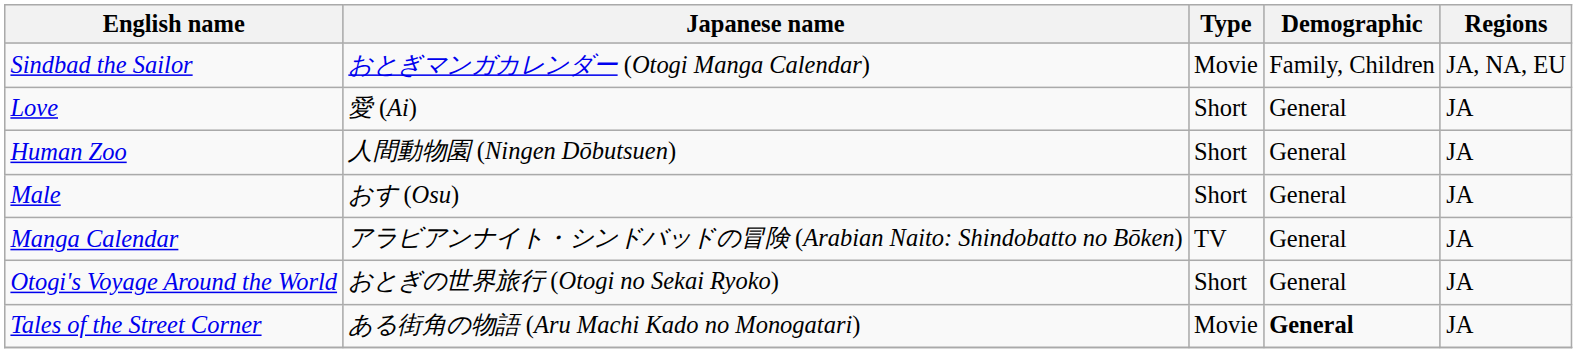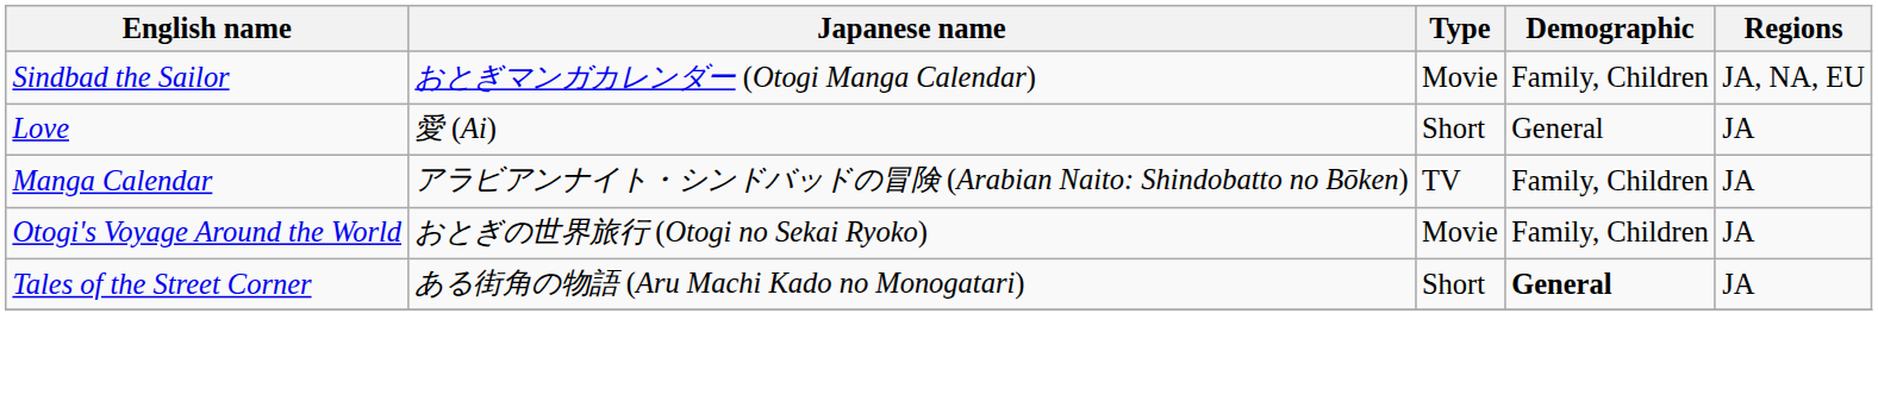- row: Human Zoo | 人間動物園 (Ningen Dōbutsuen) | Short | General | JA
- row: Male | おす (Osu) | Short | General | JA
Manga Calendar | Demographic: General -> Family, Children
Otogi's Voyage Around the World | Type: Short -> Movie
Otogi's Voyage Around the World | Demographic: General -> Family, Children
Tales of the Street Corner | Type: Movie -> Short
